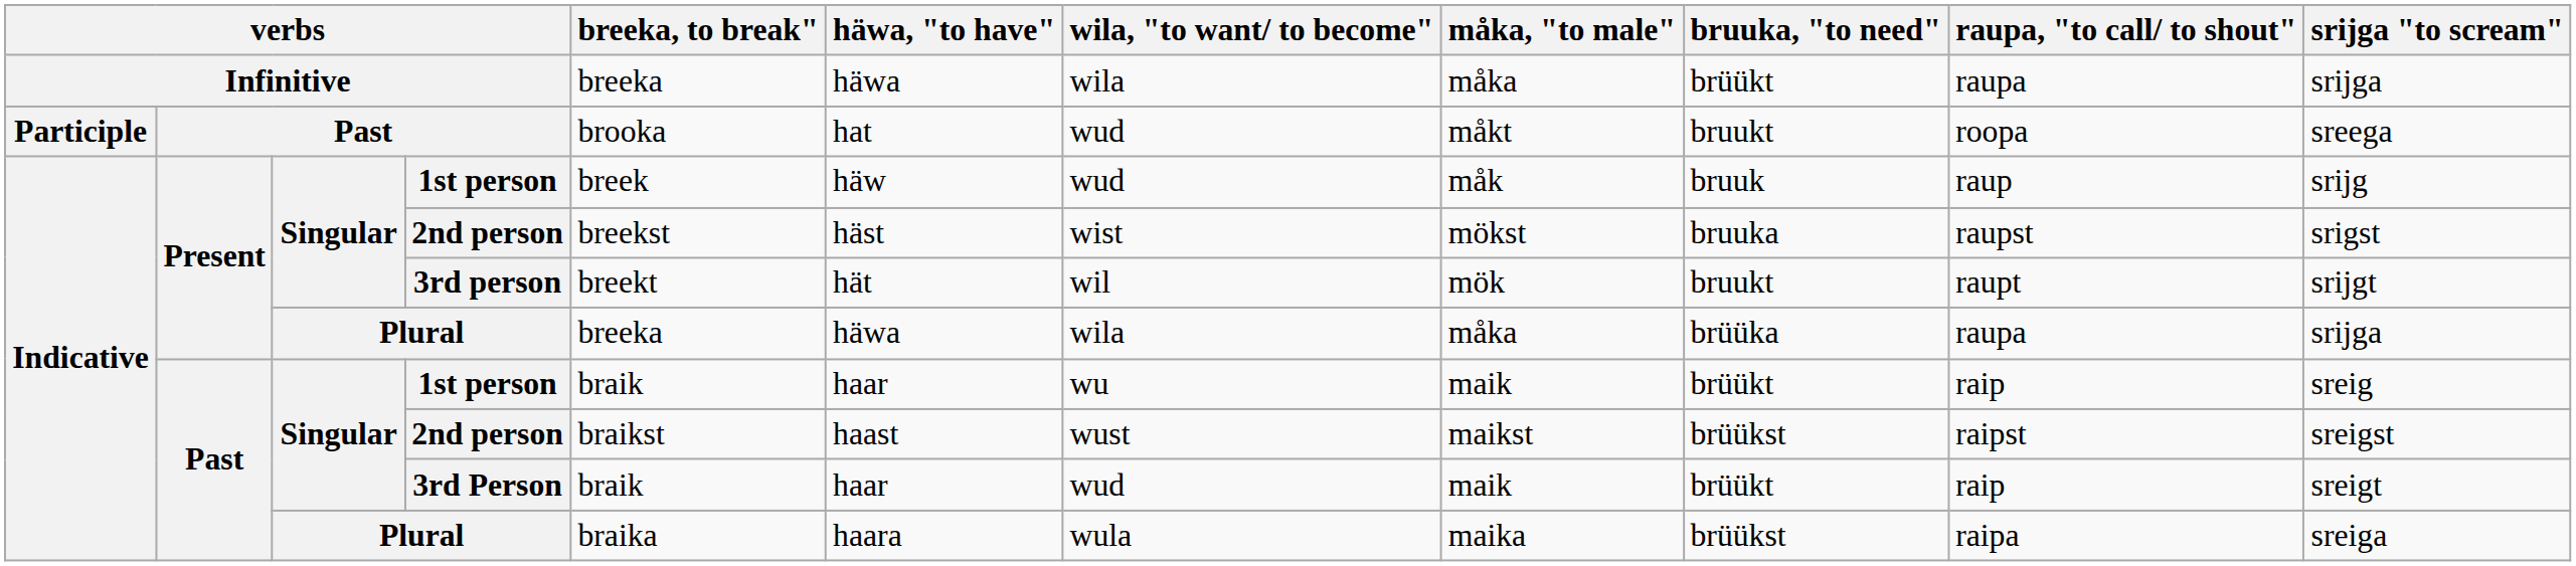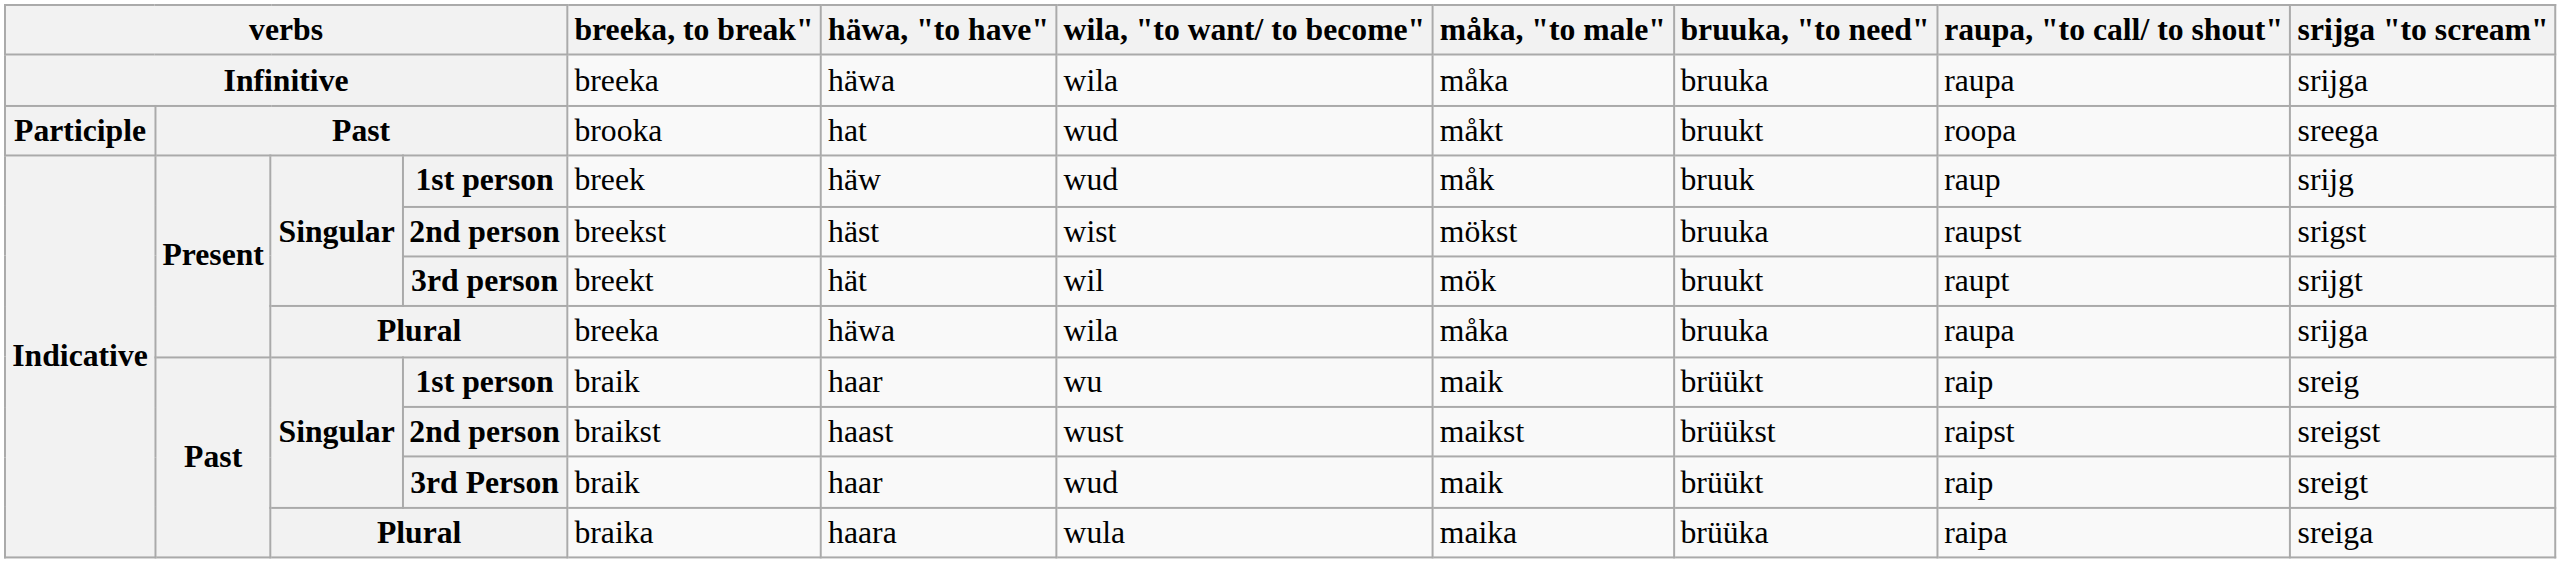Infinitive | bruuka, "to need": brüükt -> bruuka
Present / Plural | bruuka, "to need": brüüka -> bruuka
Past / Plural | bruuka, "to need": brüükst -> brüüka
